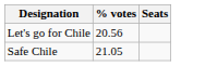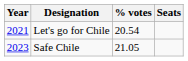+ column: Year | 2021 | 2023
Let's go for Chile | % votes: 20.56 -> 20.54
